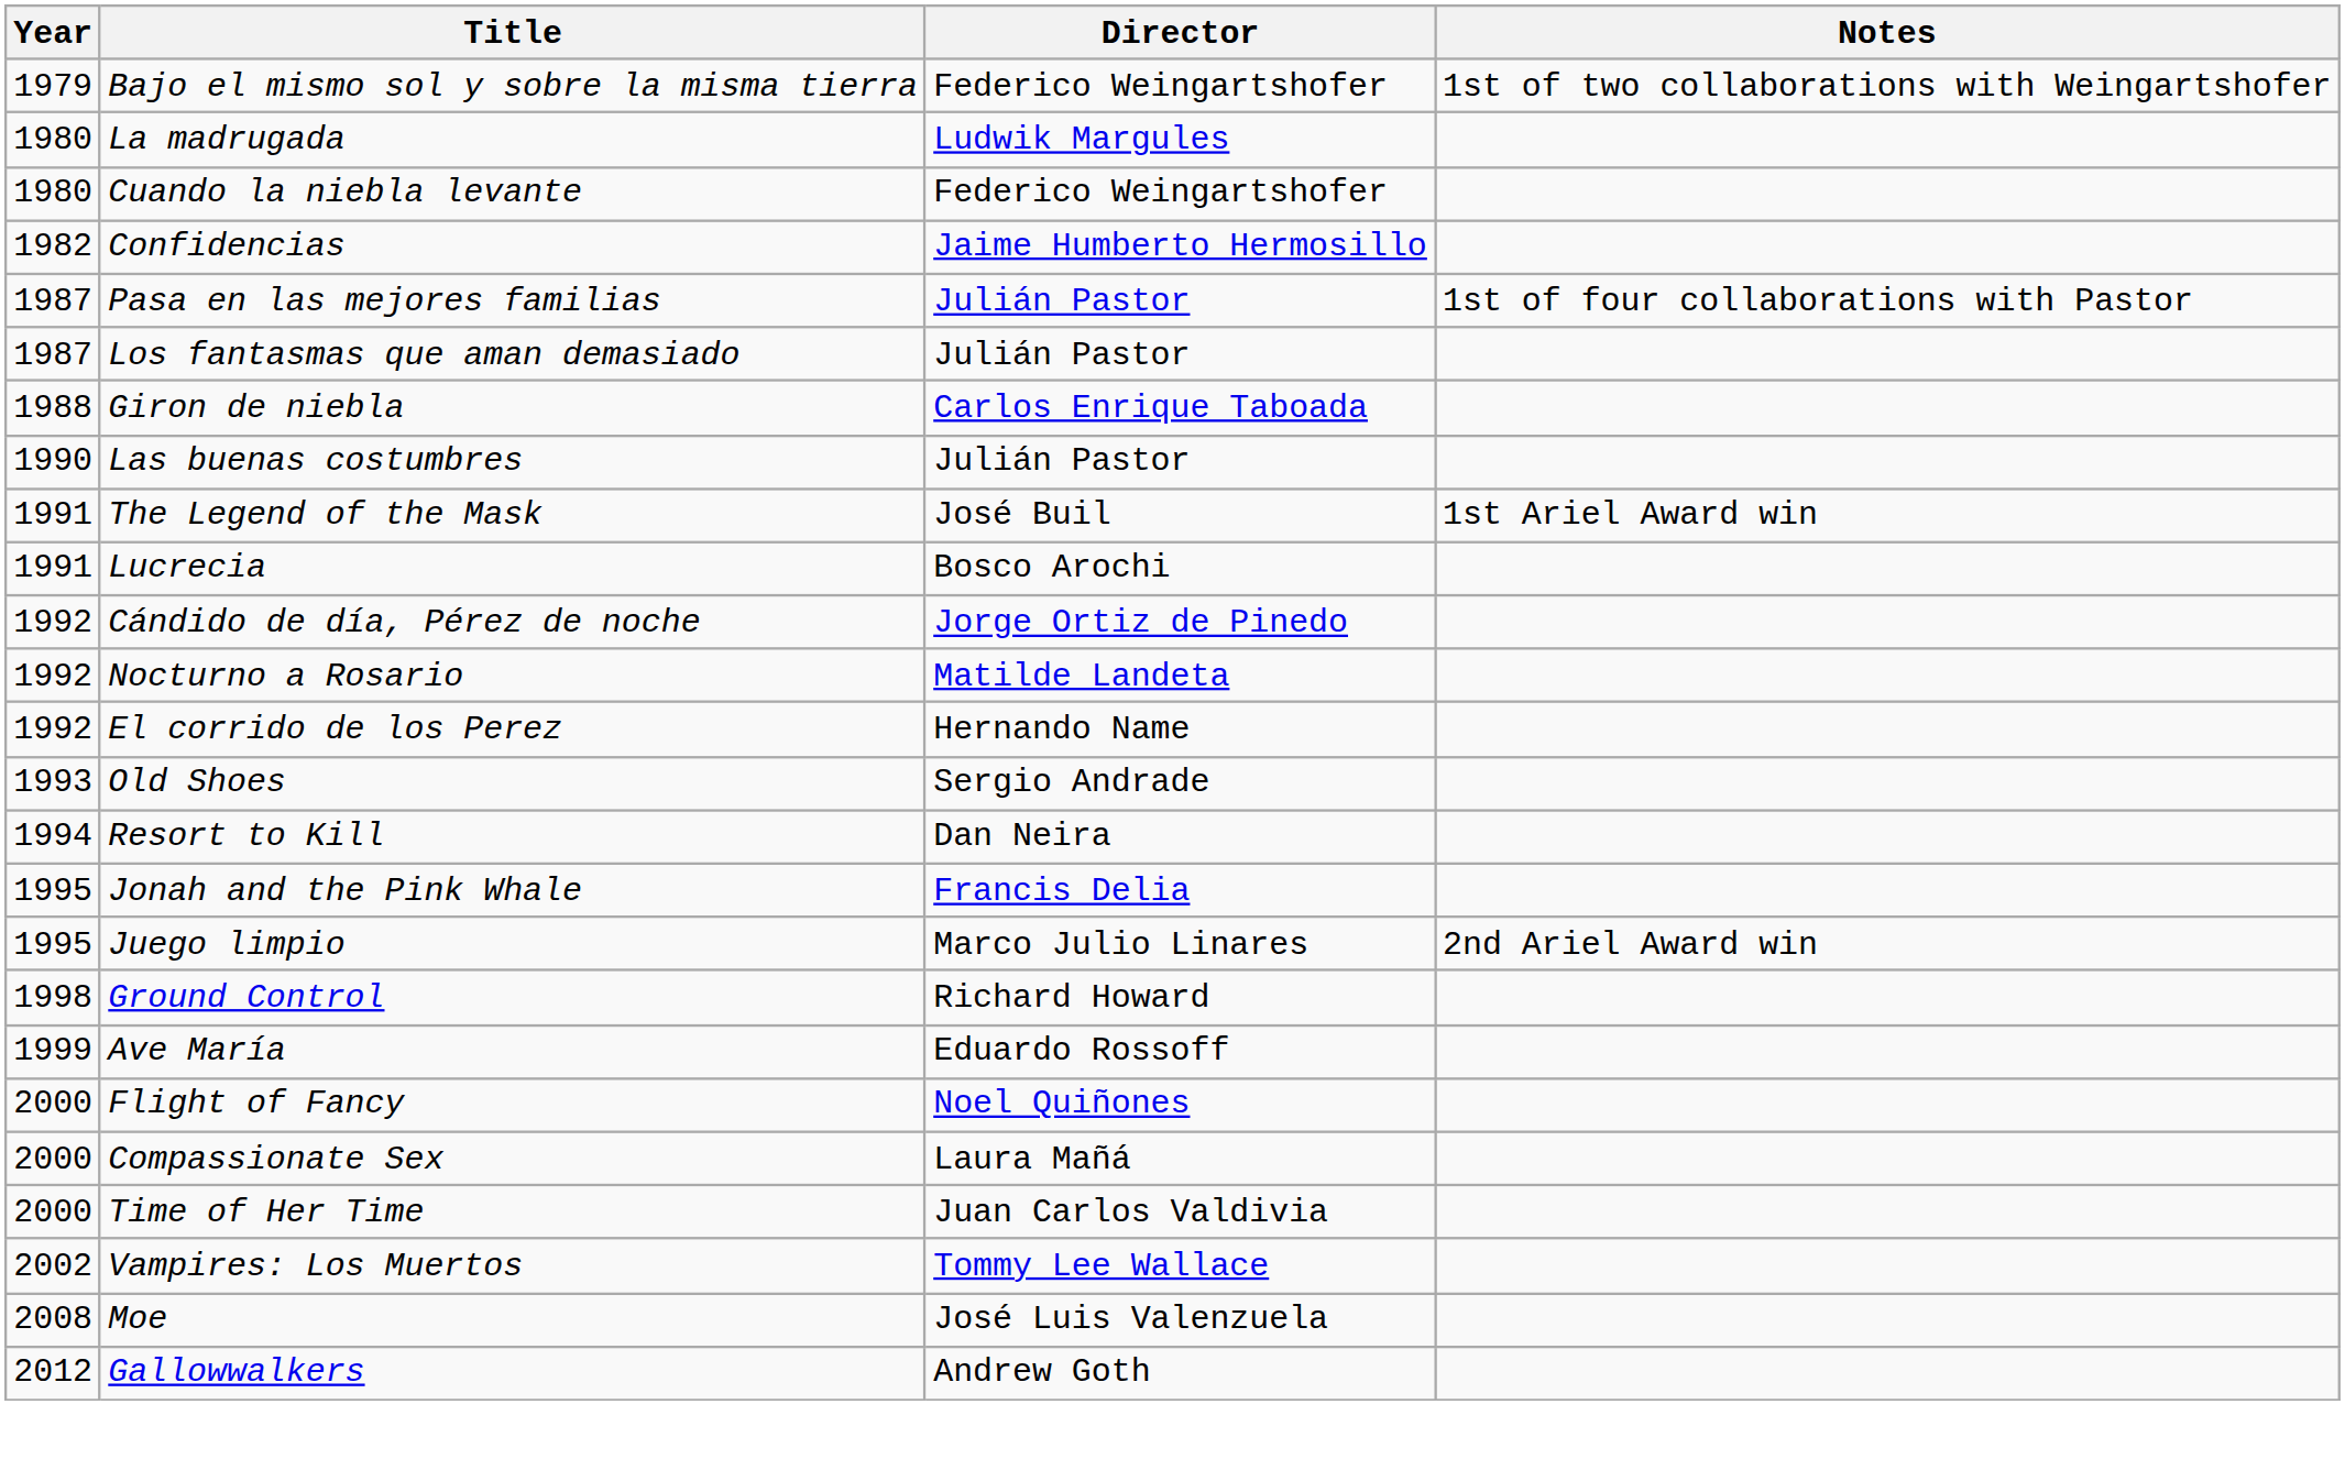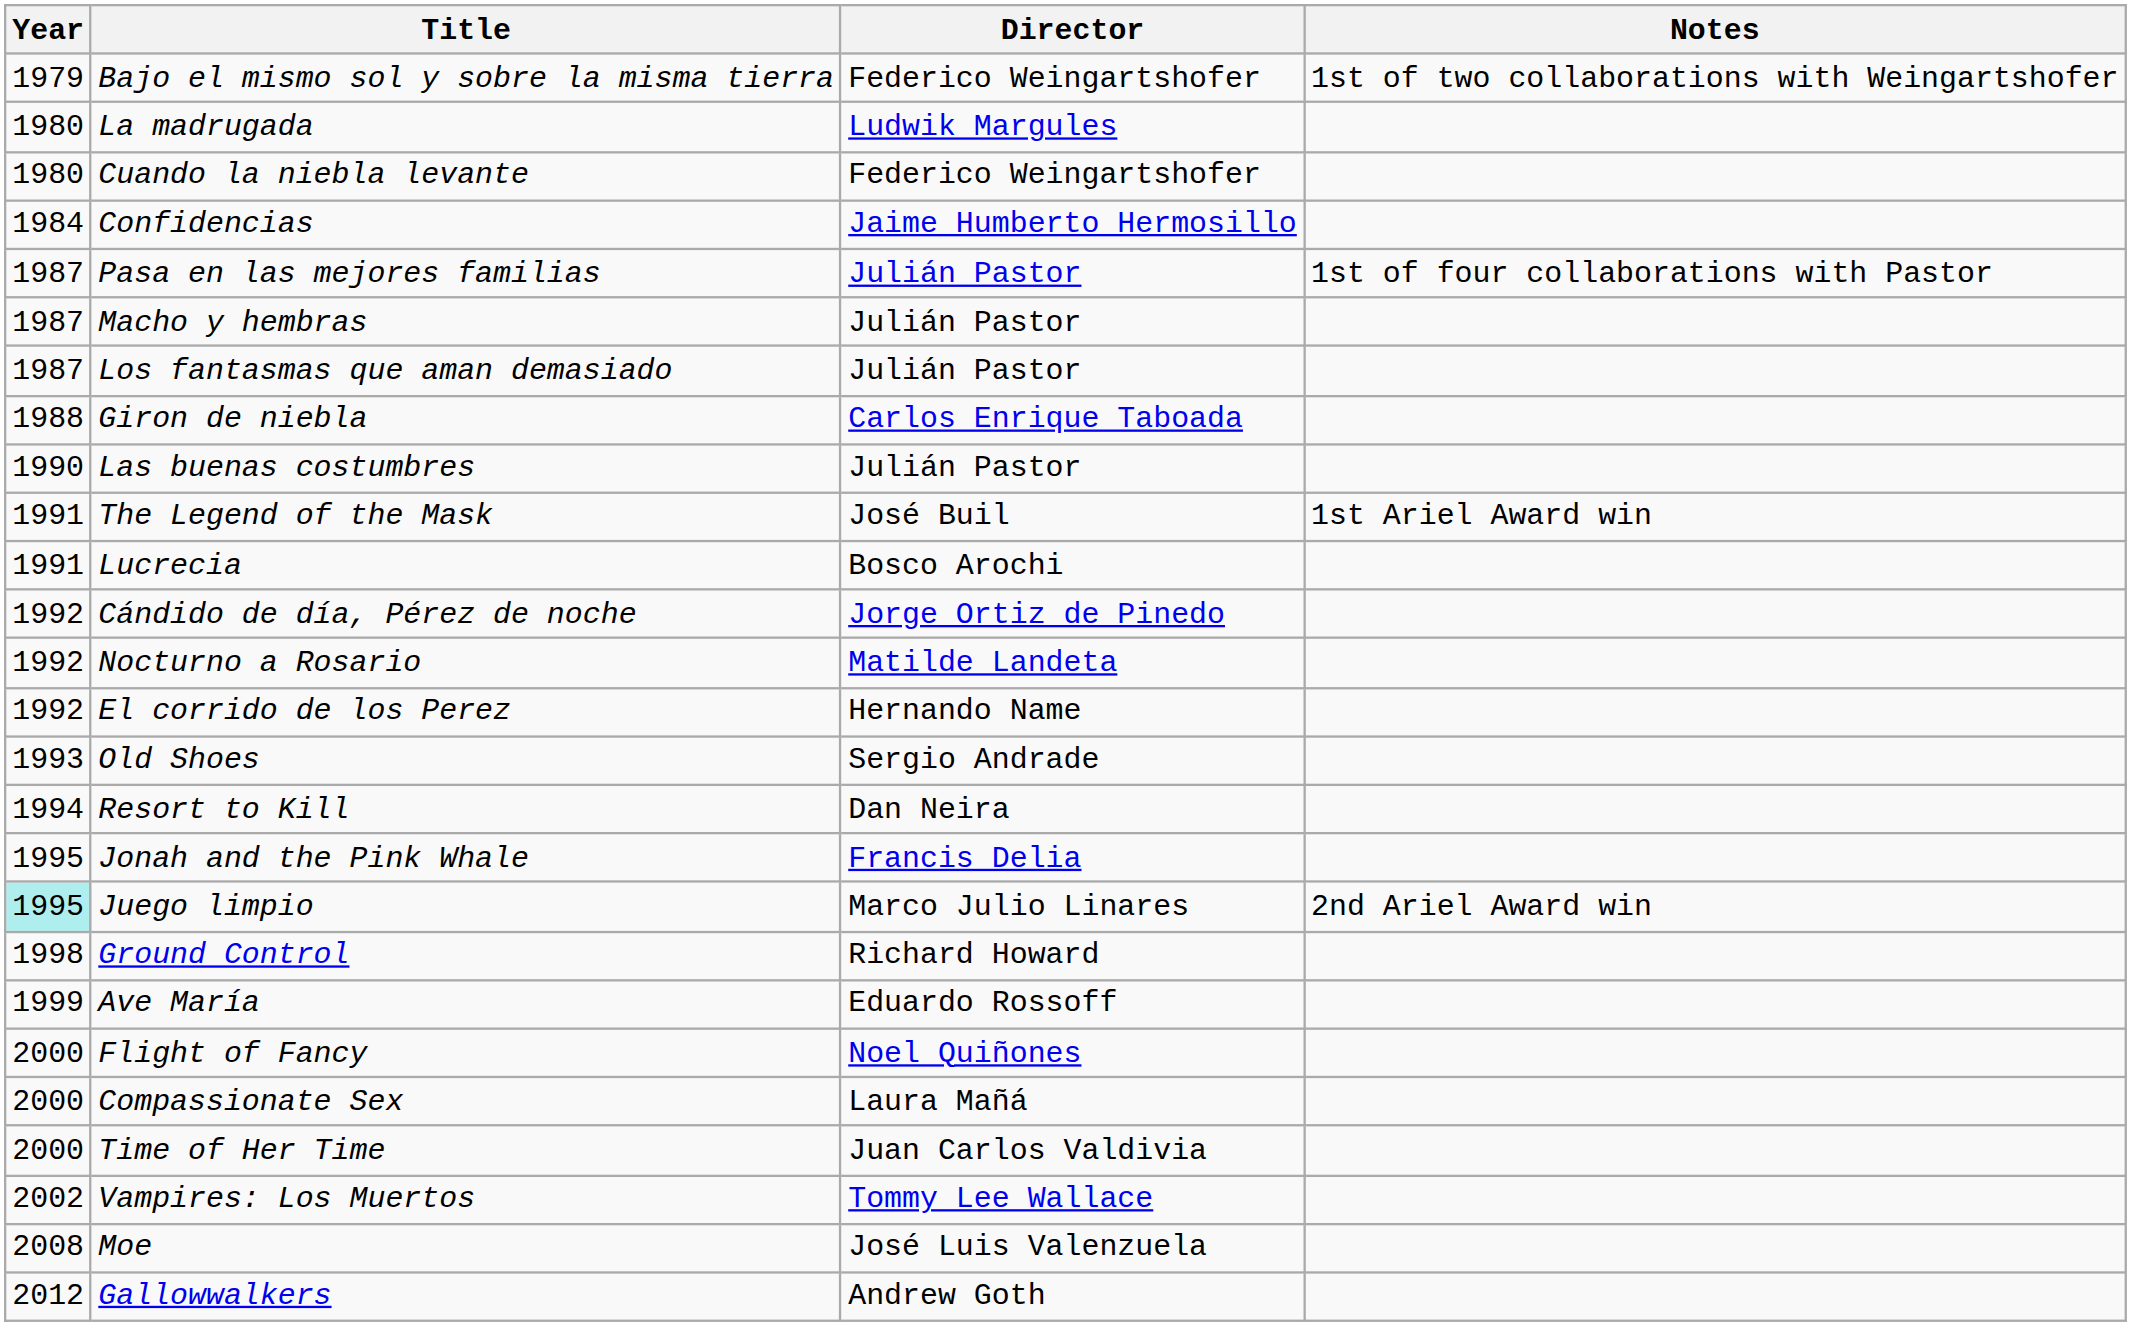Confidencias | Year: 1982 -> 1984
+ row: 1987 | Macho y hembras | Julián Pastor
Juego limpio | Year: no background -> paleturquoise background
